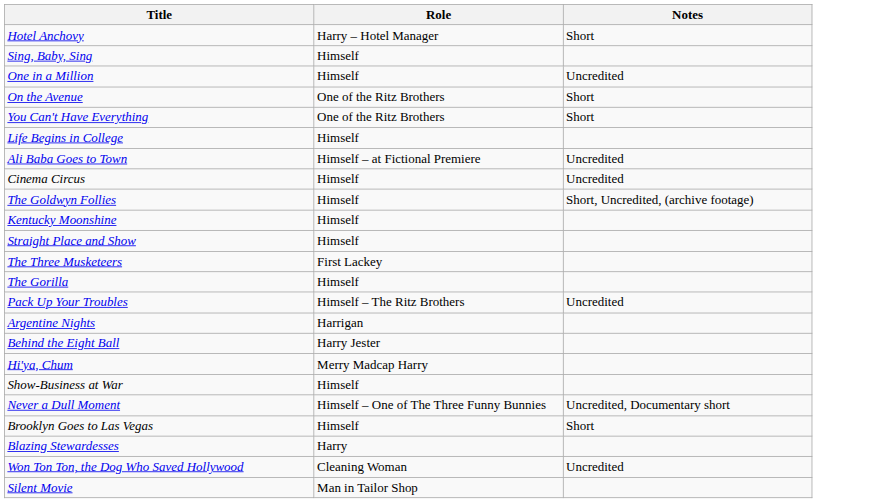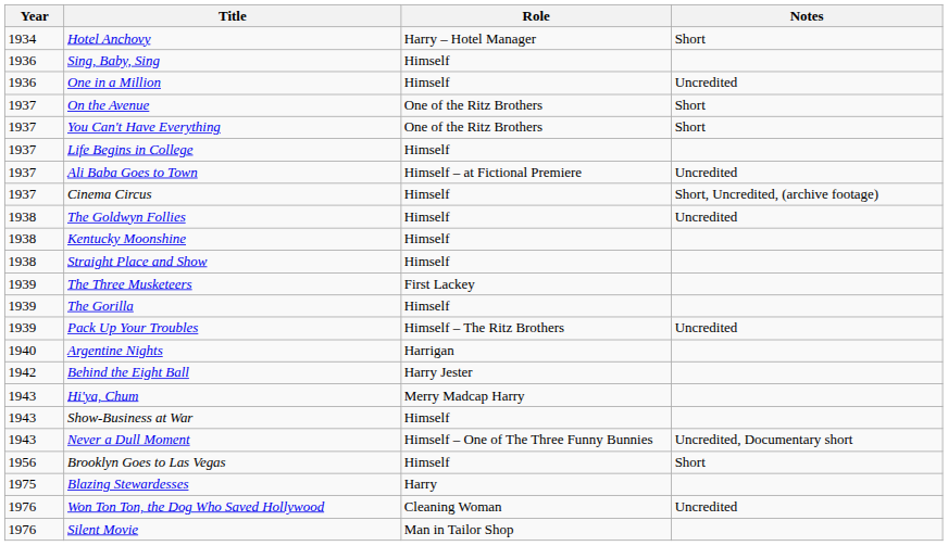+ column: Year | 1934 | 1936 | 1936 | 1937 | 1937 | 1937 | 1937 | 1937 | 1938 | 1938 | 1938 | 1939 | 1939 | 1939 | 1940 | 1942 | 1943 | 1943 | 1943 | 1956 | 1975 | 1976 | 1976
Cinema Circus | Notes: Uncredited -> Short, Uncredited, (archive footage)
The Goldwyn Follies | Notes: Short, Uncredited, (archive footage) -> Uncredited
